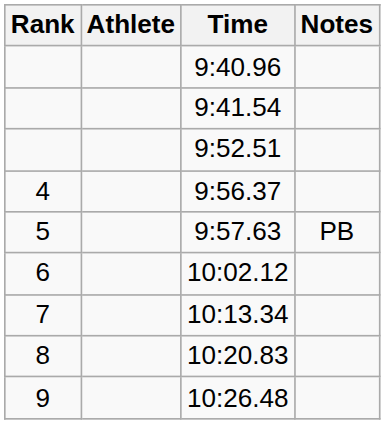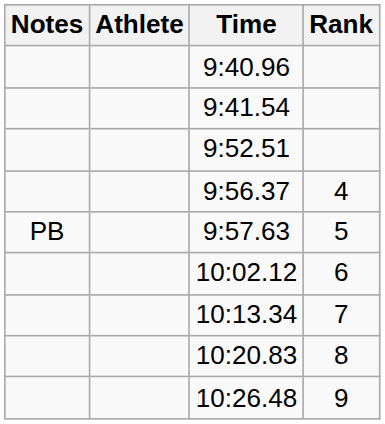columns swapped: Rank <-> Notes
